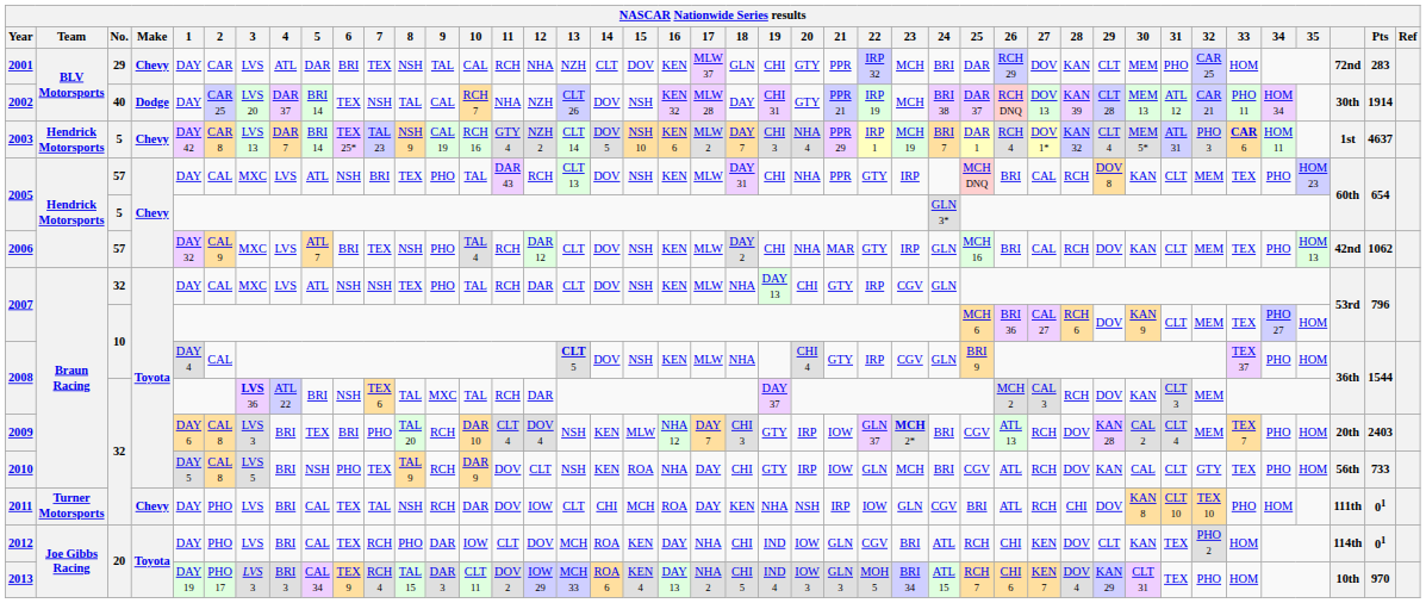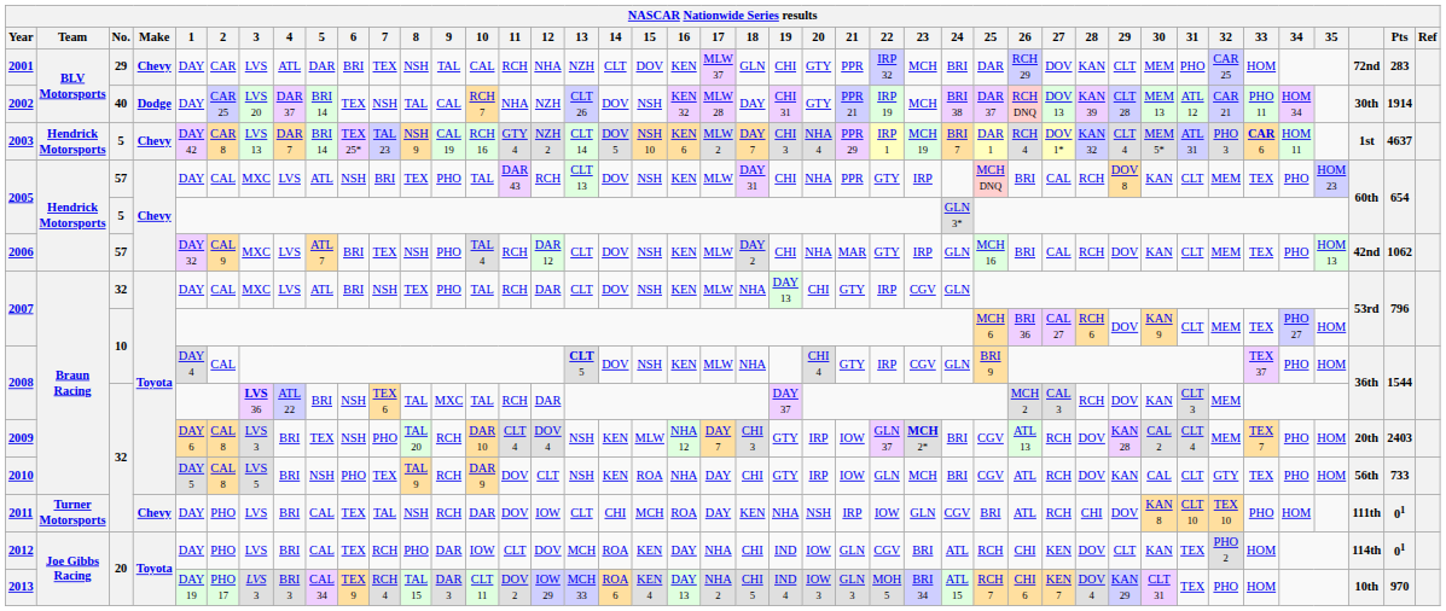2007 / 32 | 6: NSH -> BRI
2009 | 6: BRI -> NSH
